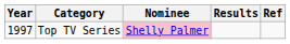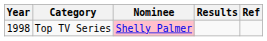Top TV Series | Year: 1997 -> 1998
